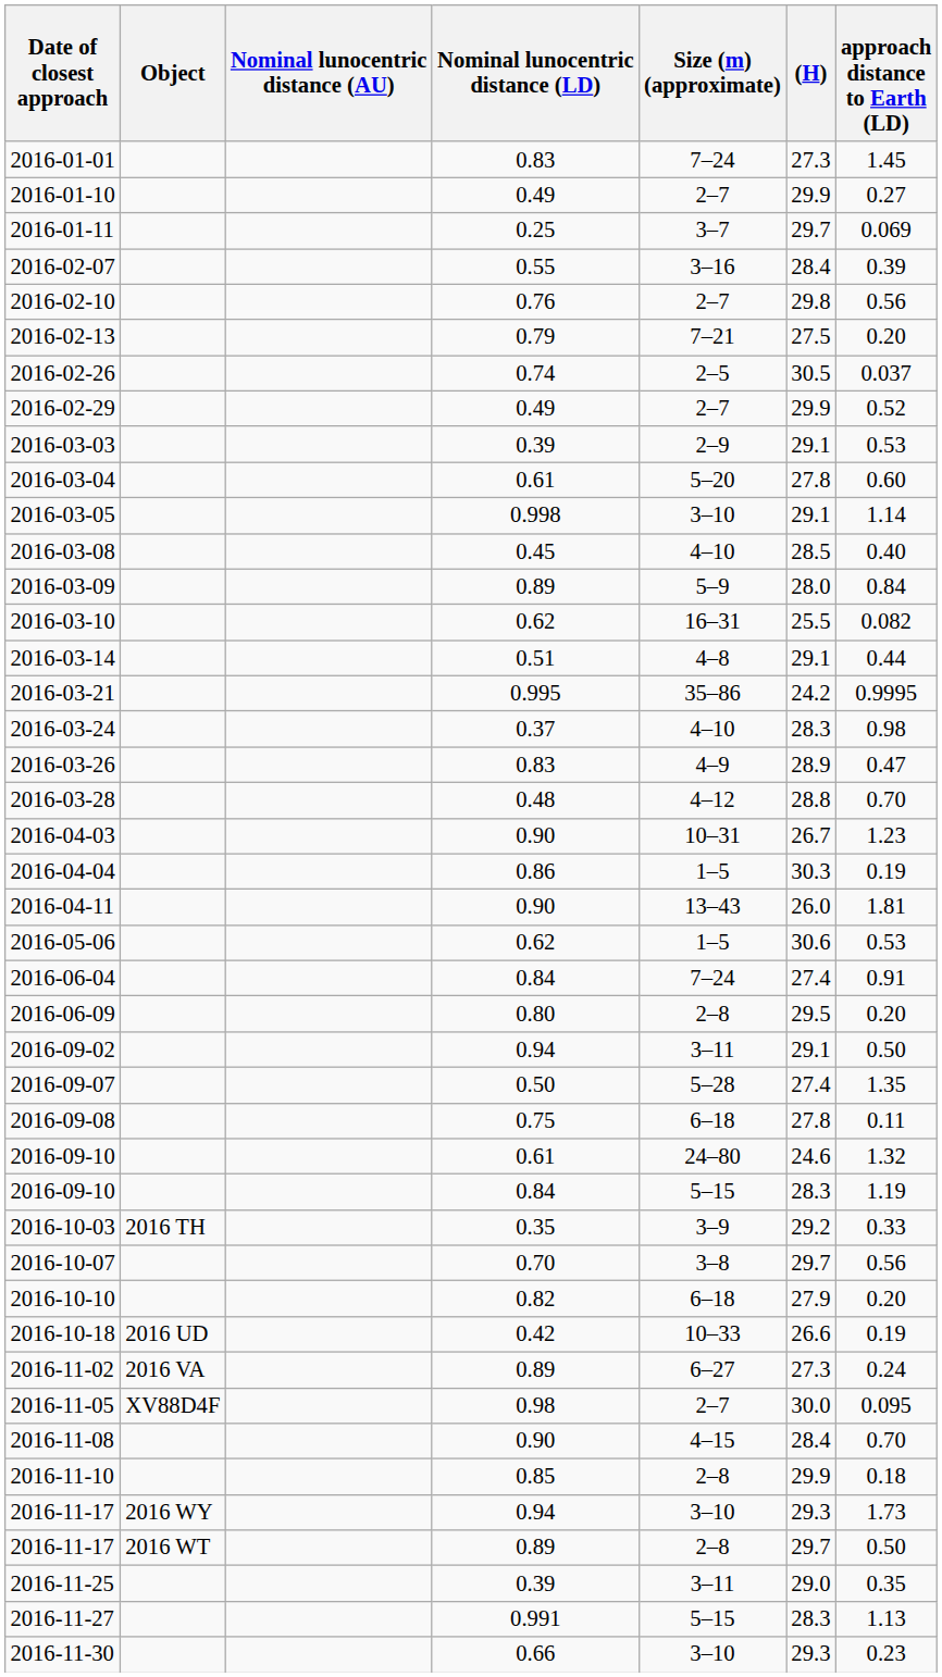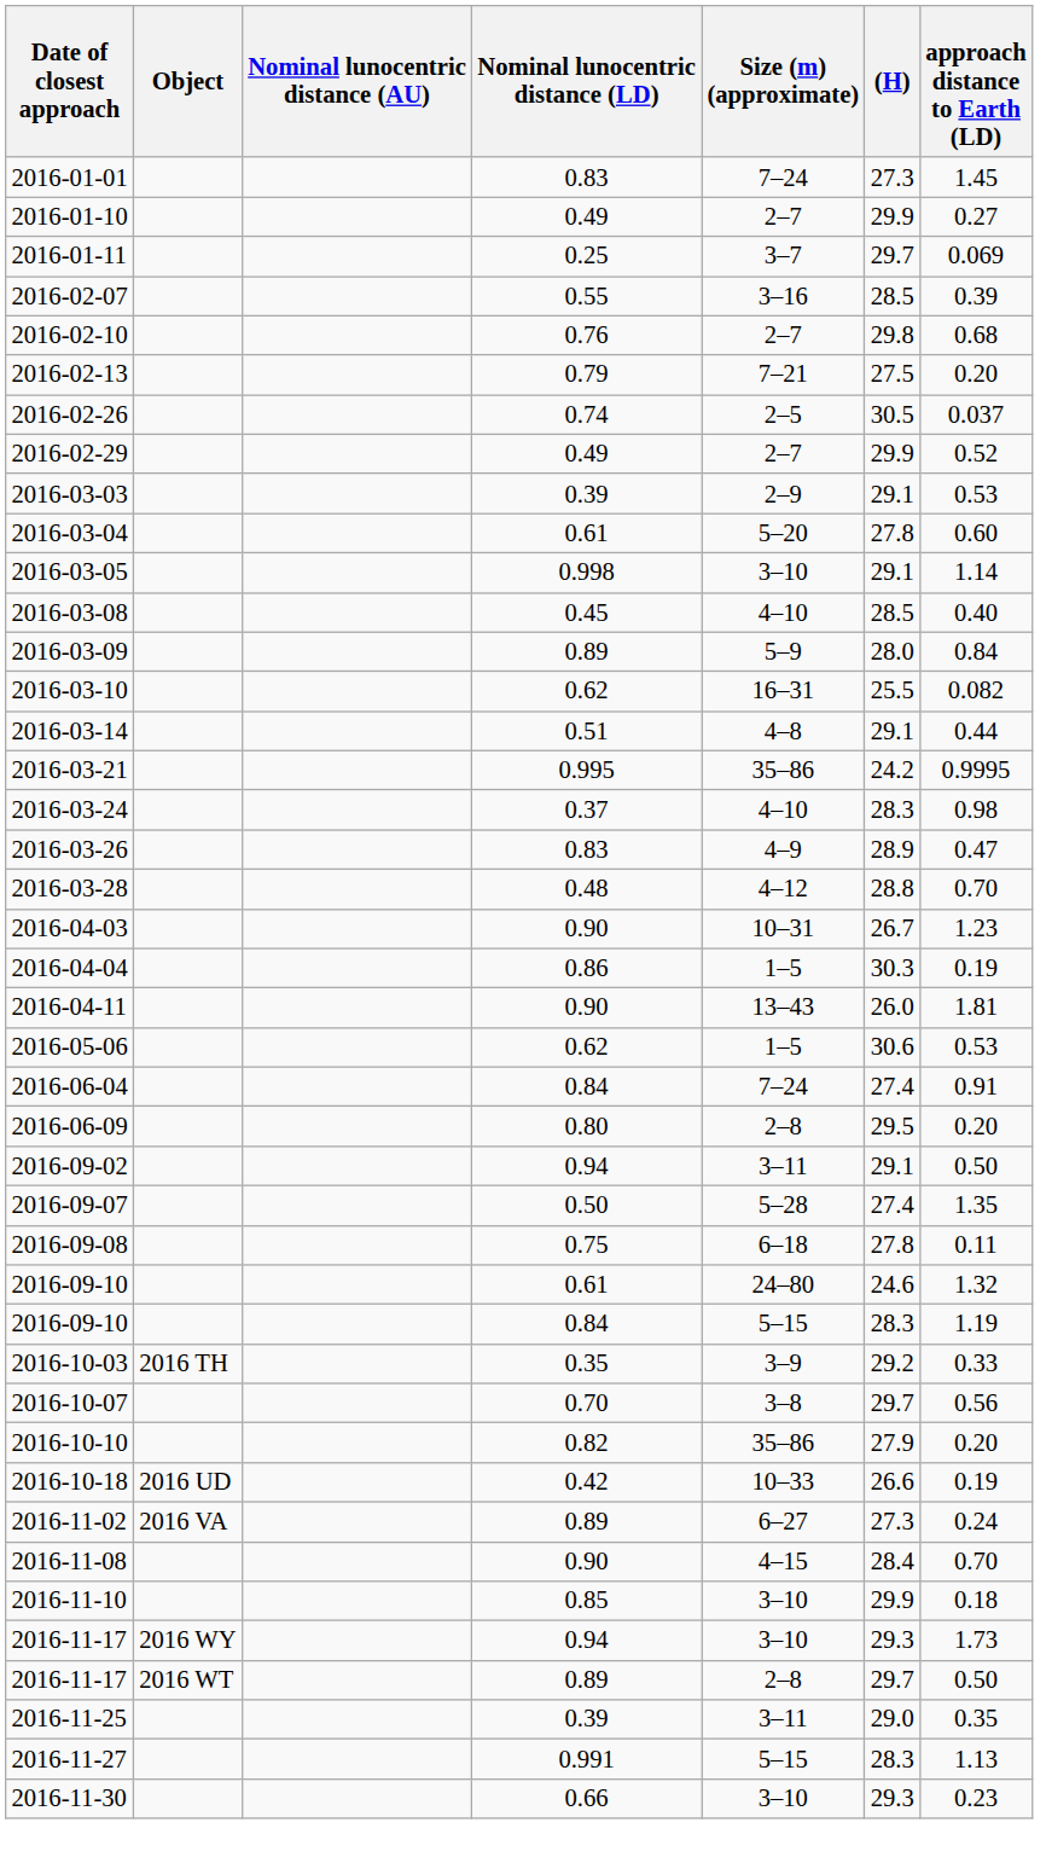2016-02-07 | (H): 28.4 -> 28.5
2016-02-10 | approach distance to Earth (LD): 0.56 -> 0.68
2016-10-10 | Size (m) (approximate): 6–18 -> 35–86
- row: 2016-11-05 | XV88D4F | 0.98 | 2–7 | 30.0 | 0.095
2016-11-10 | Size (m) (approximate): 2–8 -> 3–10
